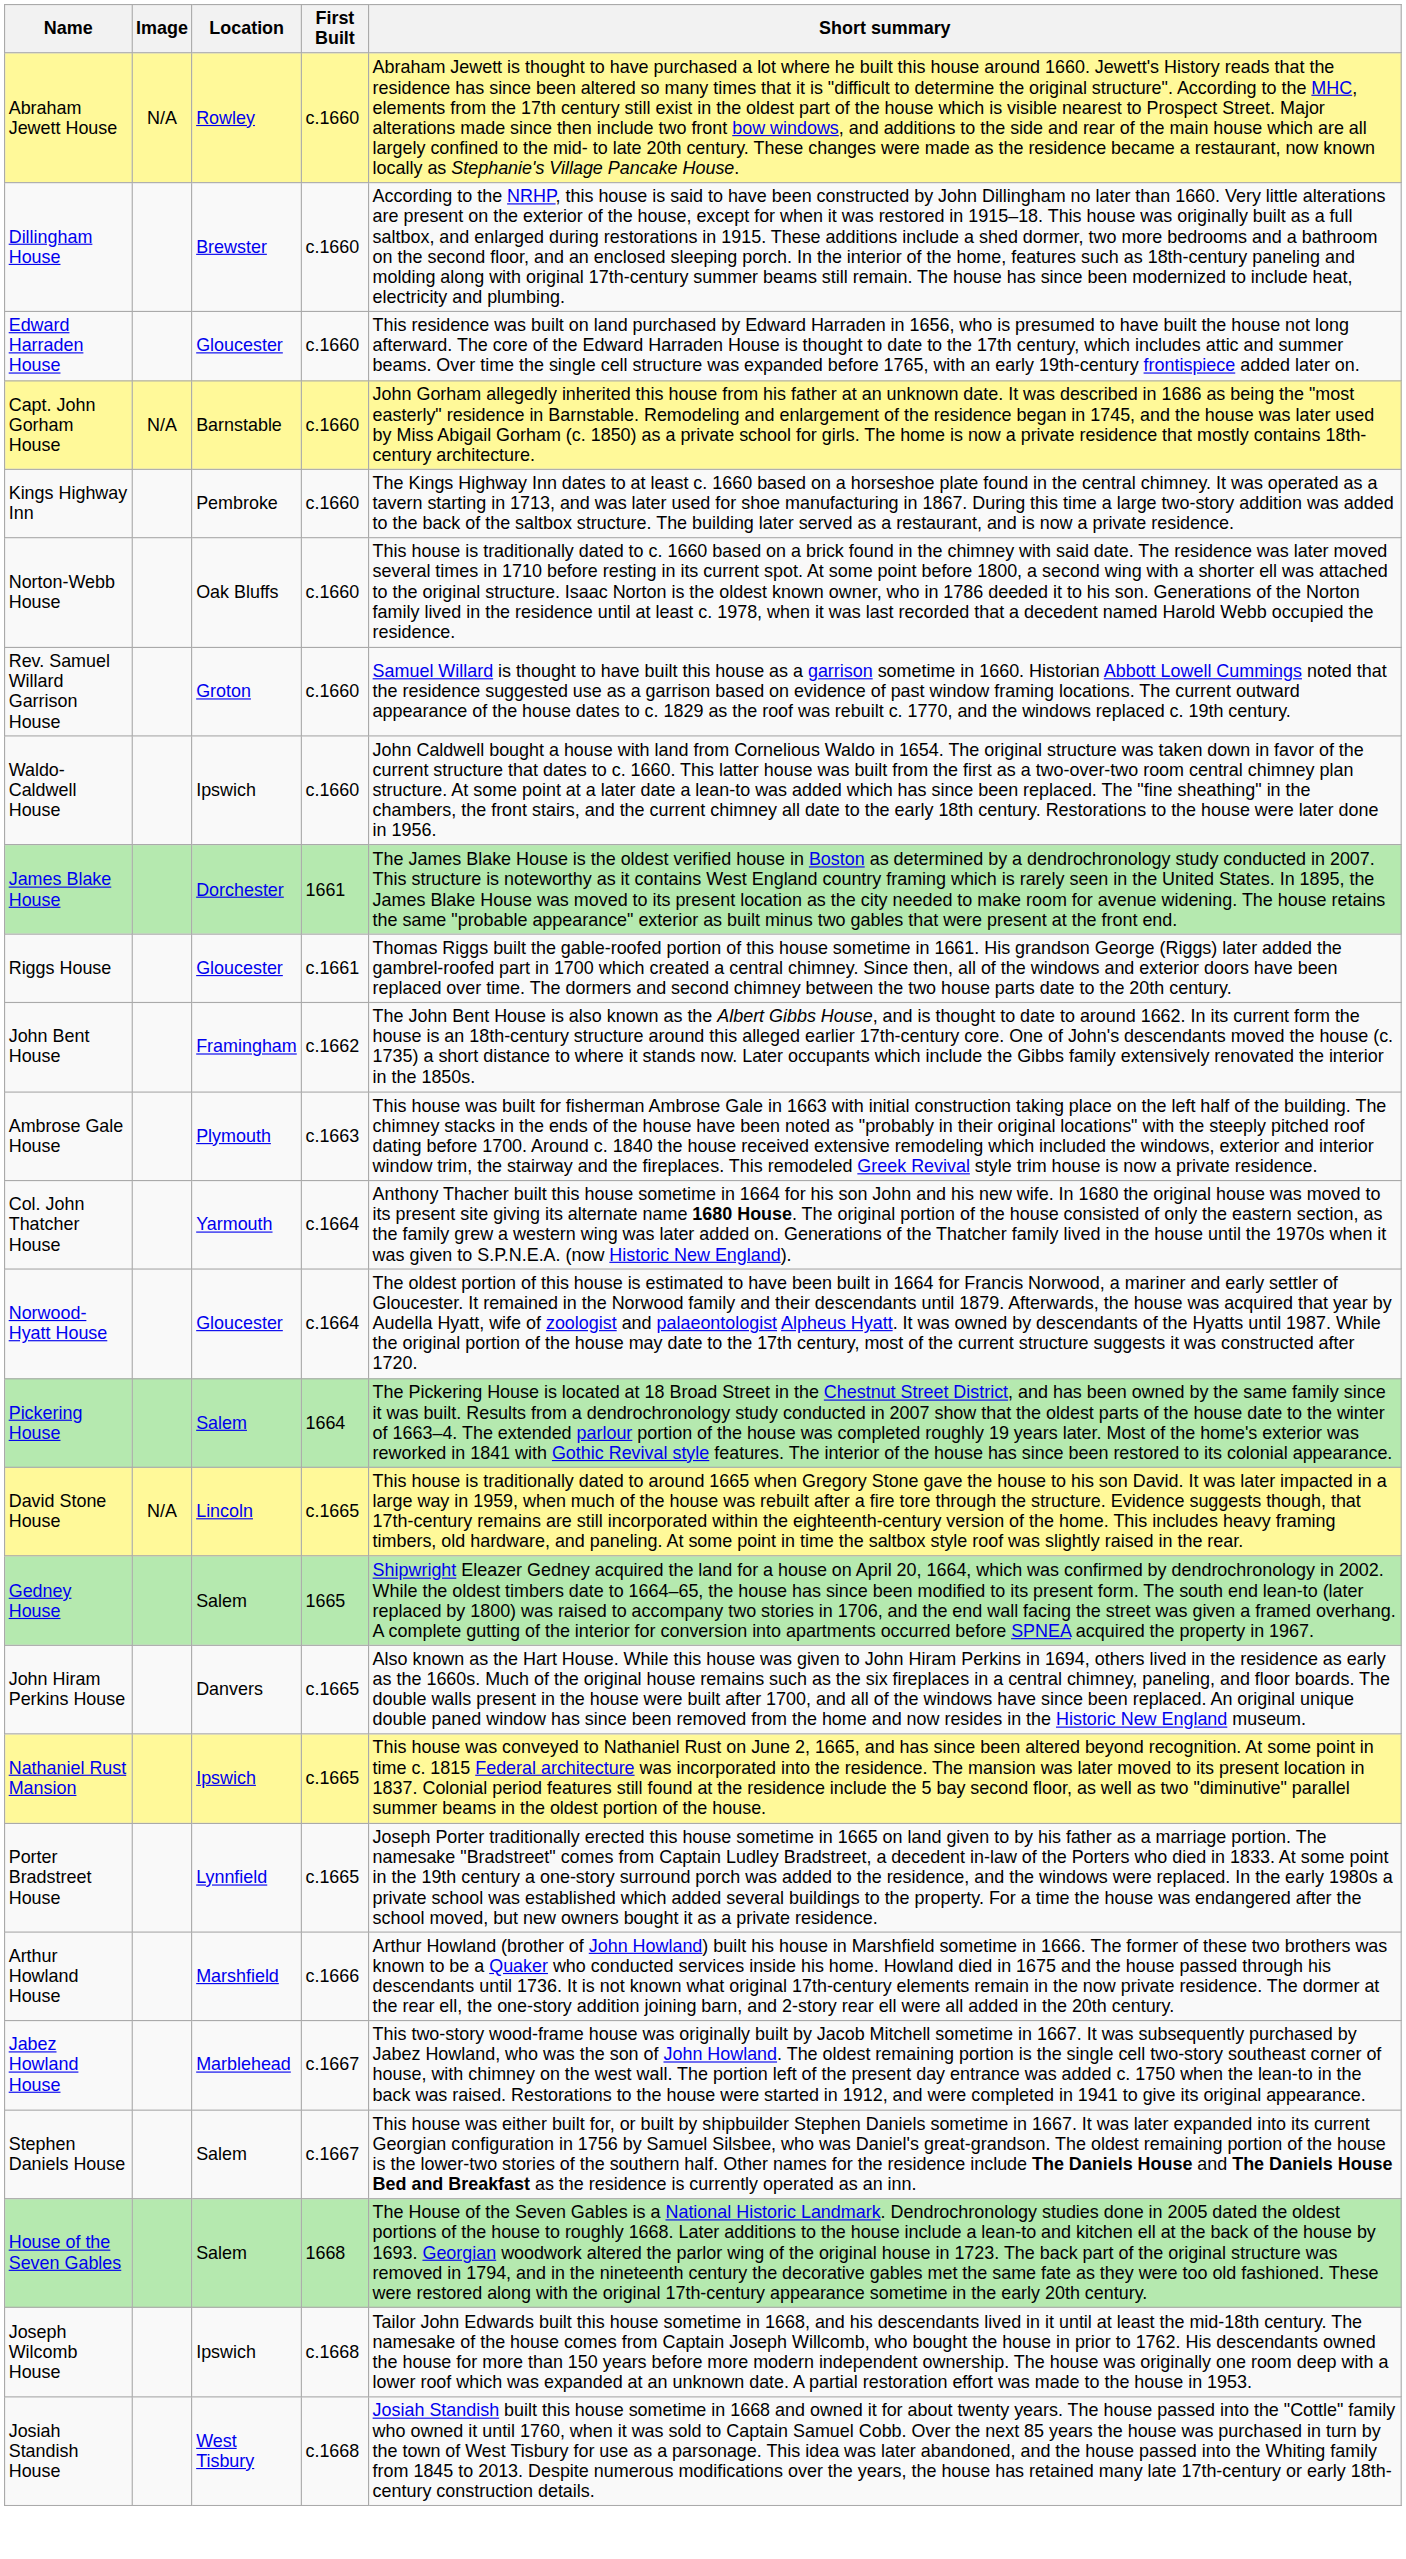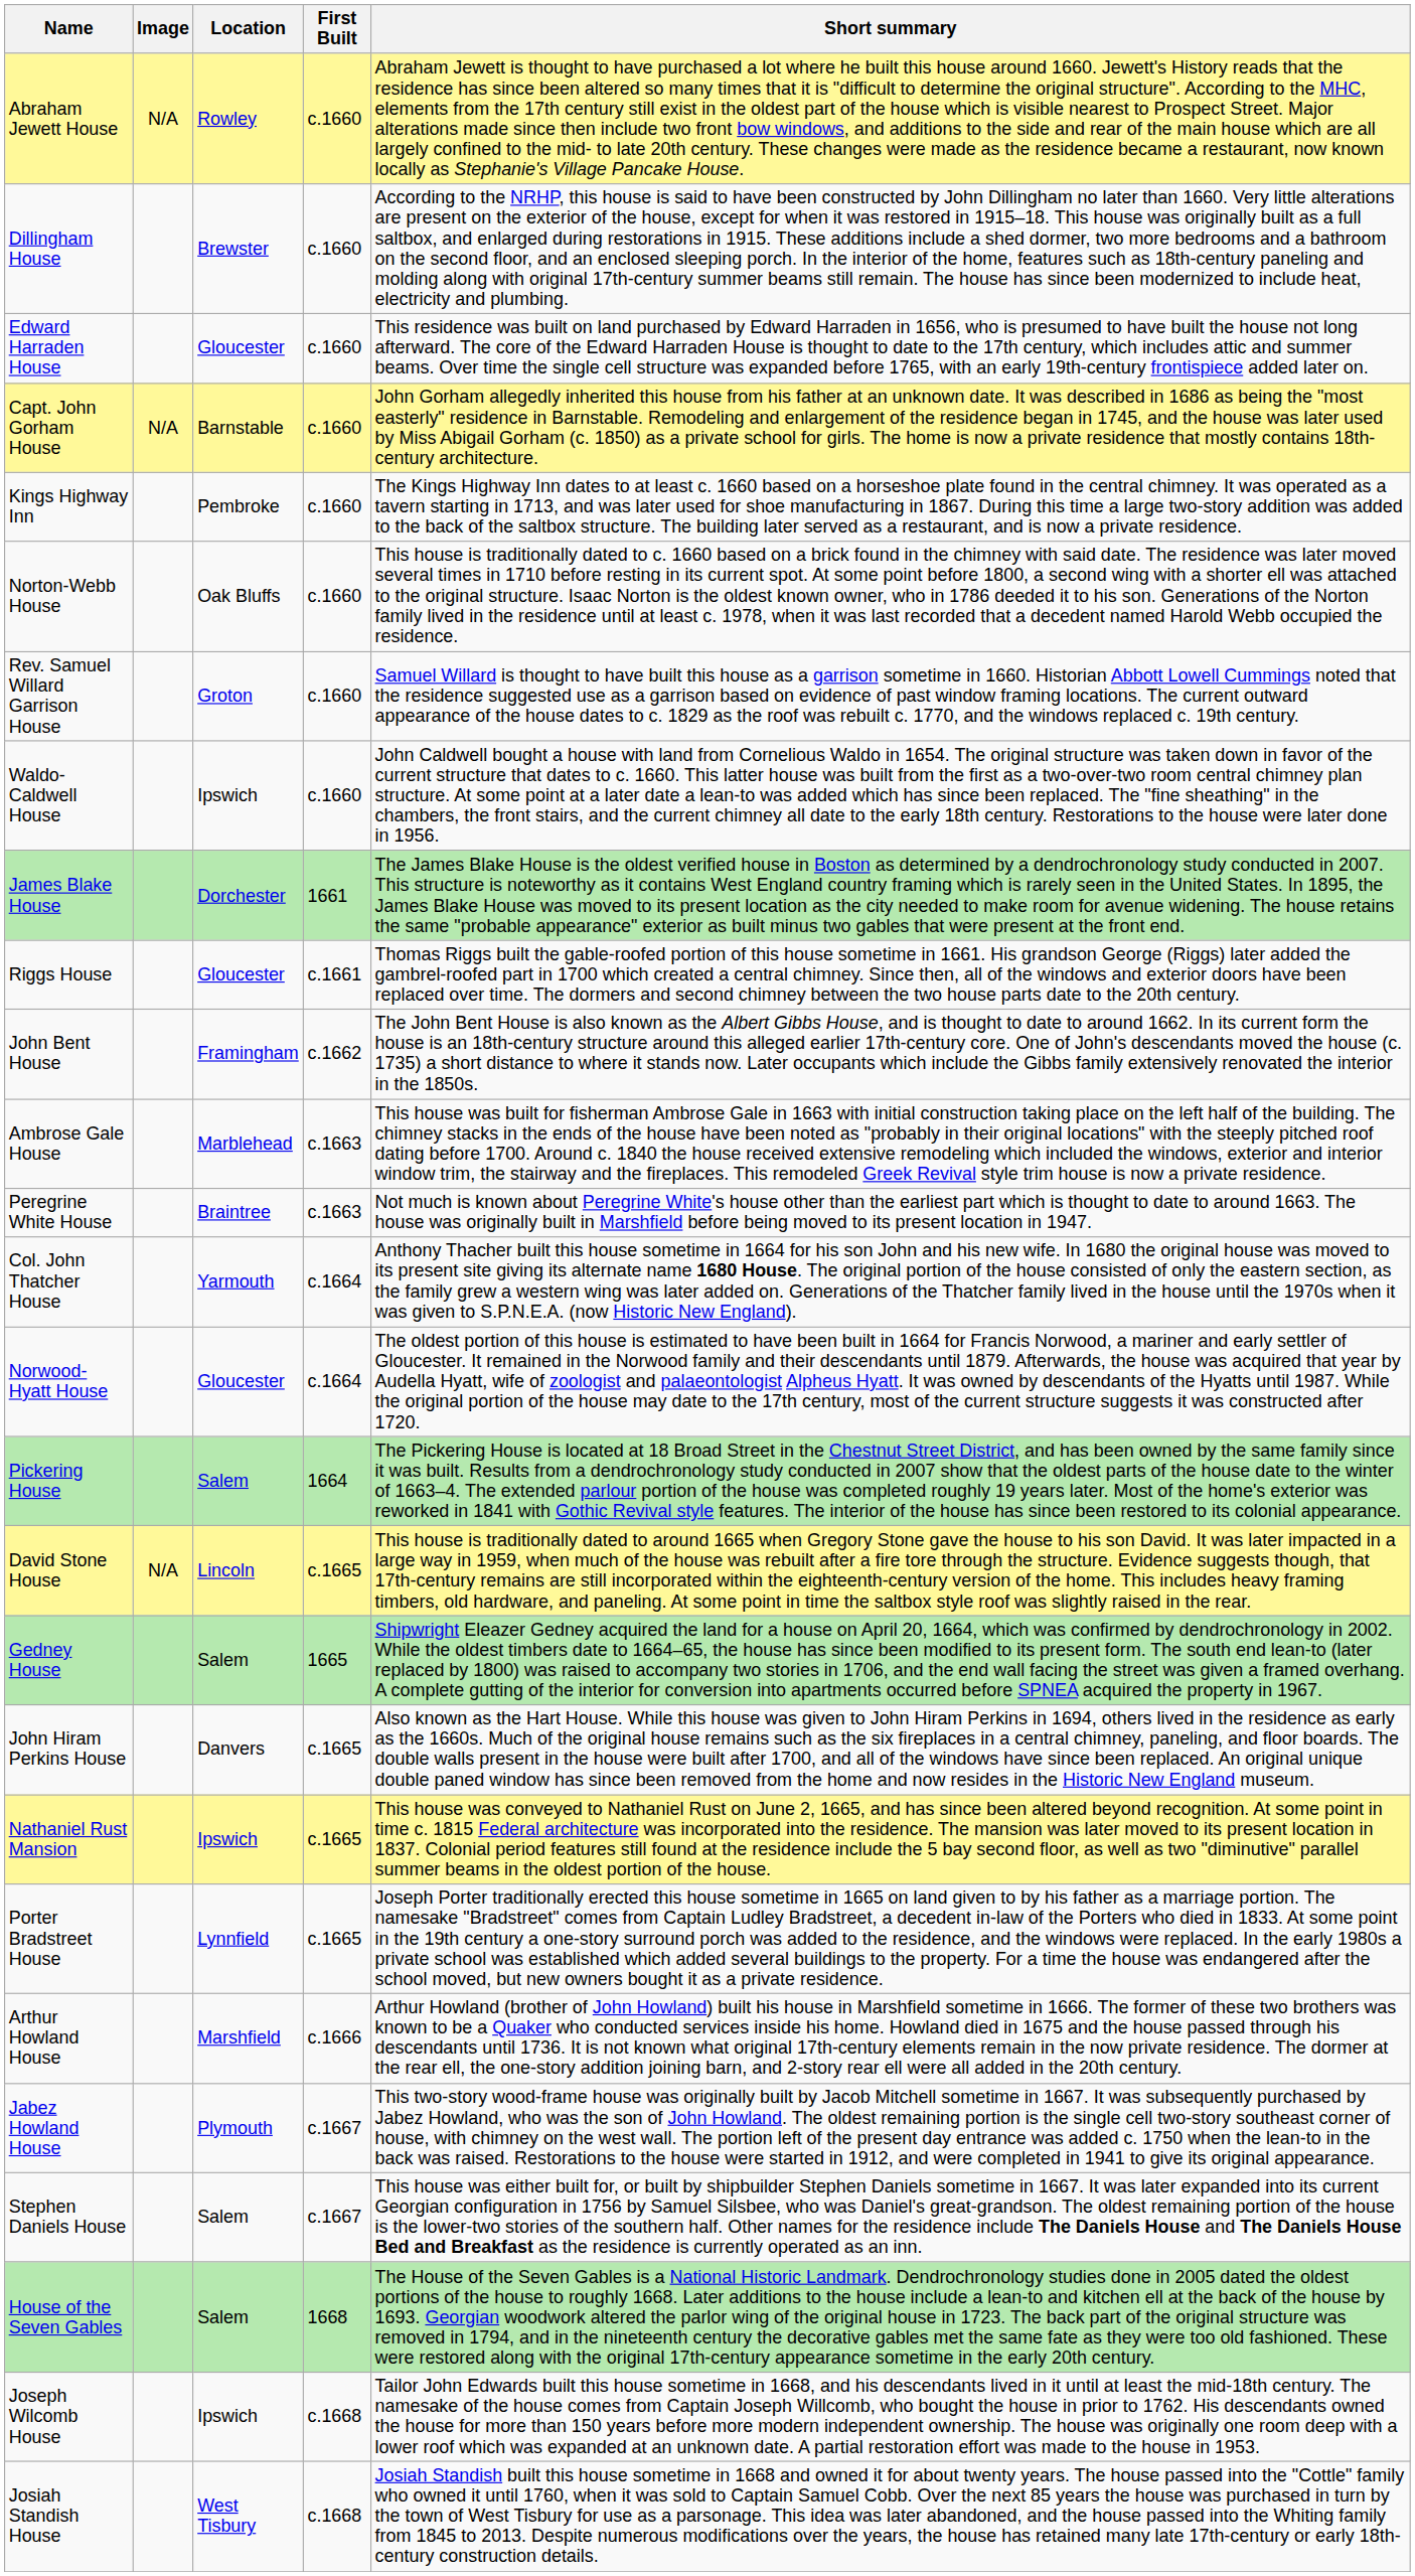Ambrose Gale House | Location: Plymouth -> Marblehead
+ row: Peregrine White House | Braintree | c.1663 | Not much is known about Peregrine White's house other than the earliest part which is thought to date to around 1663. The house was originally built in Marshfield before being moved to its present location in 1947.
Jabez Howland House | Location: Marblehead -> Plymouth
